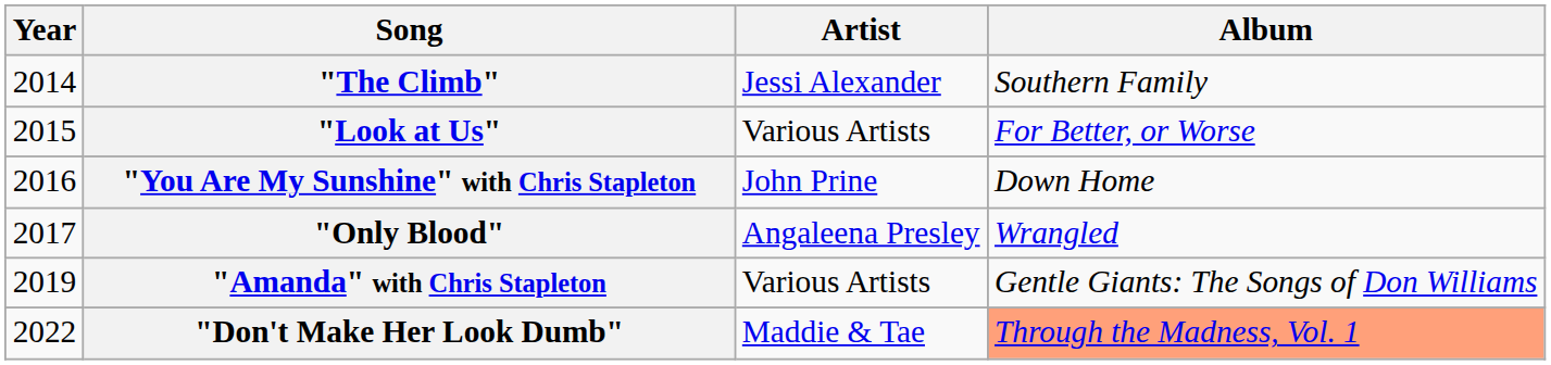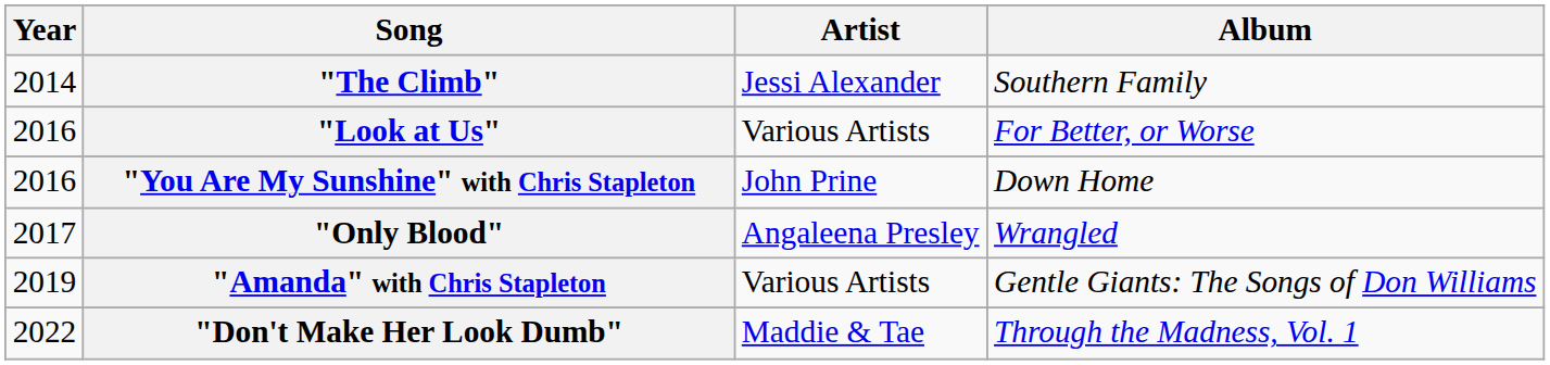"Look at Us" | Year: 2015 -> 2016
"Don't Make Her Look Dumb" | Album: lightsalmon background -> no background
